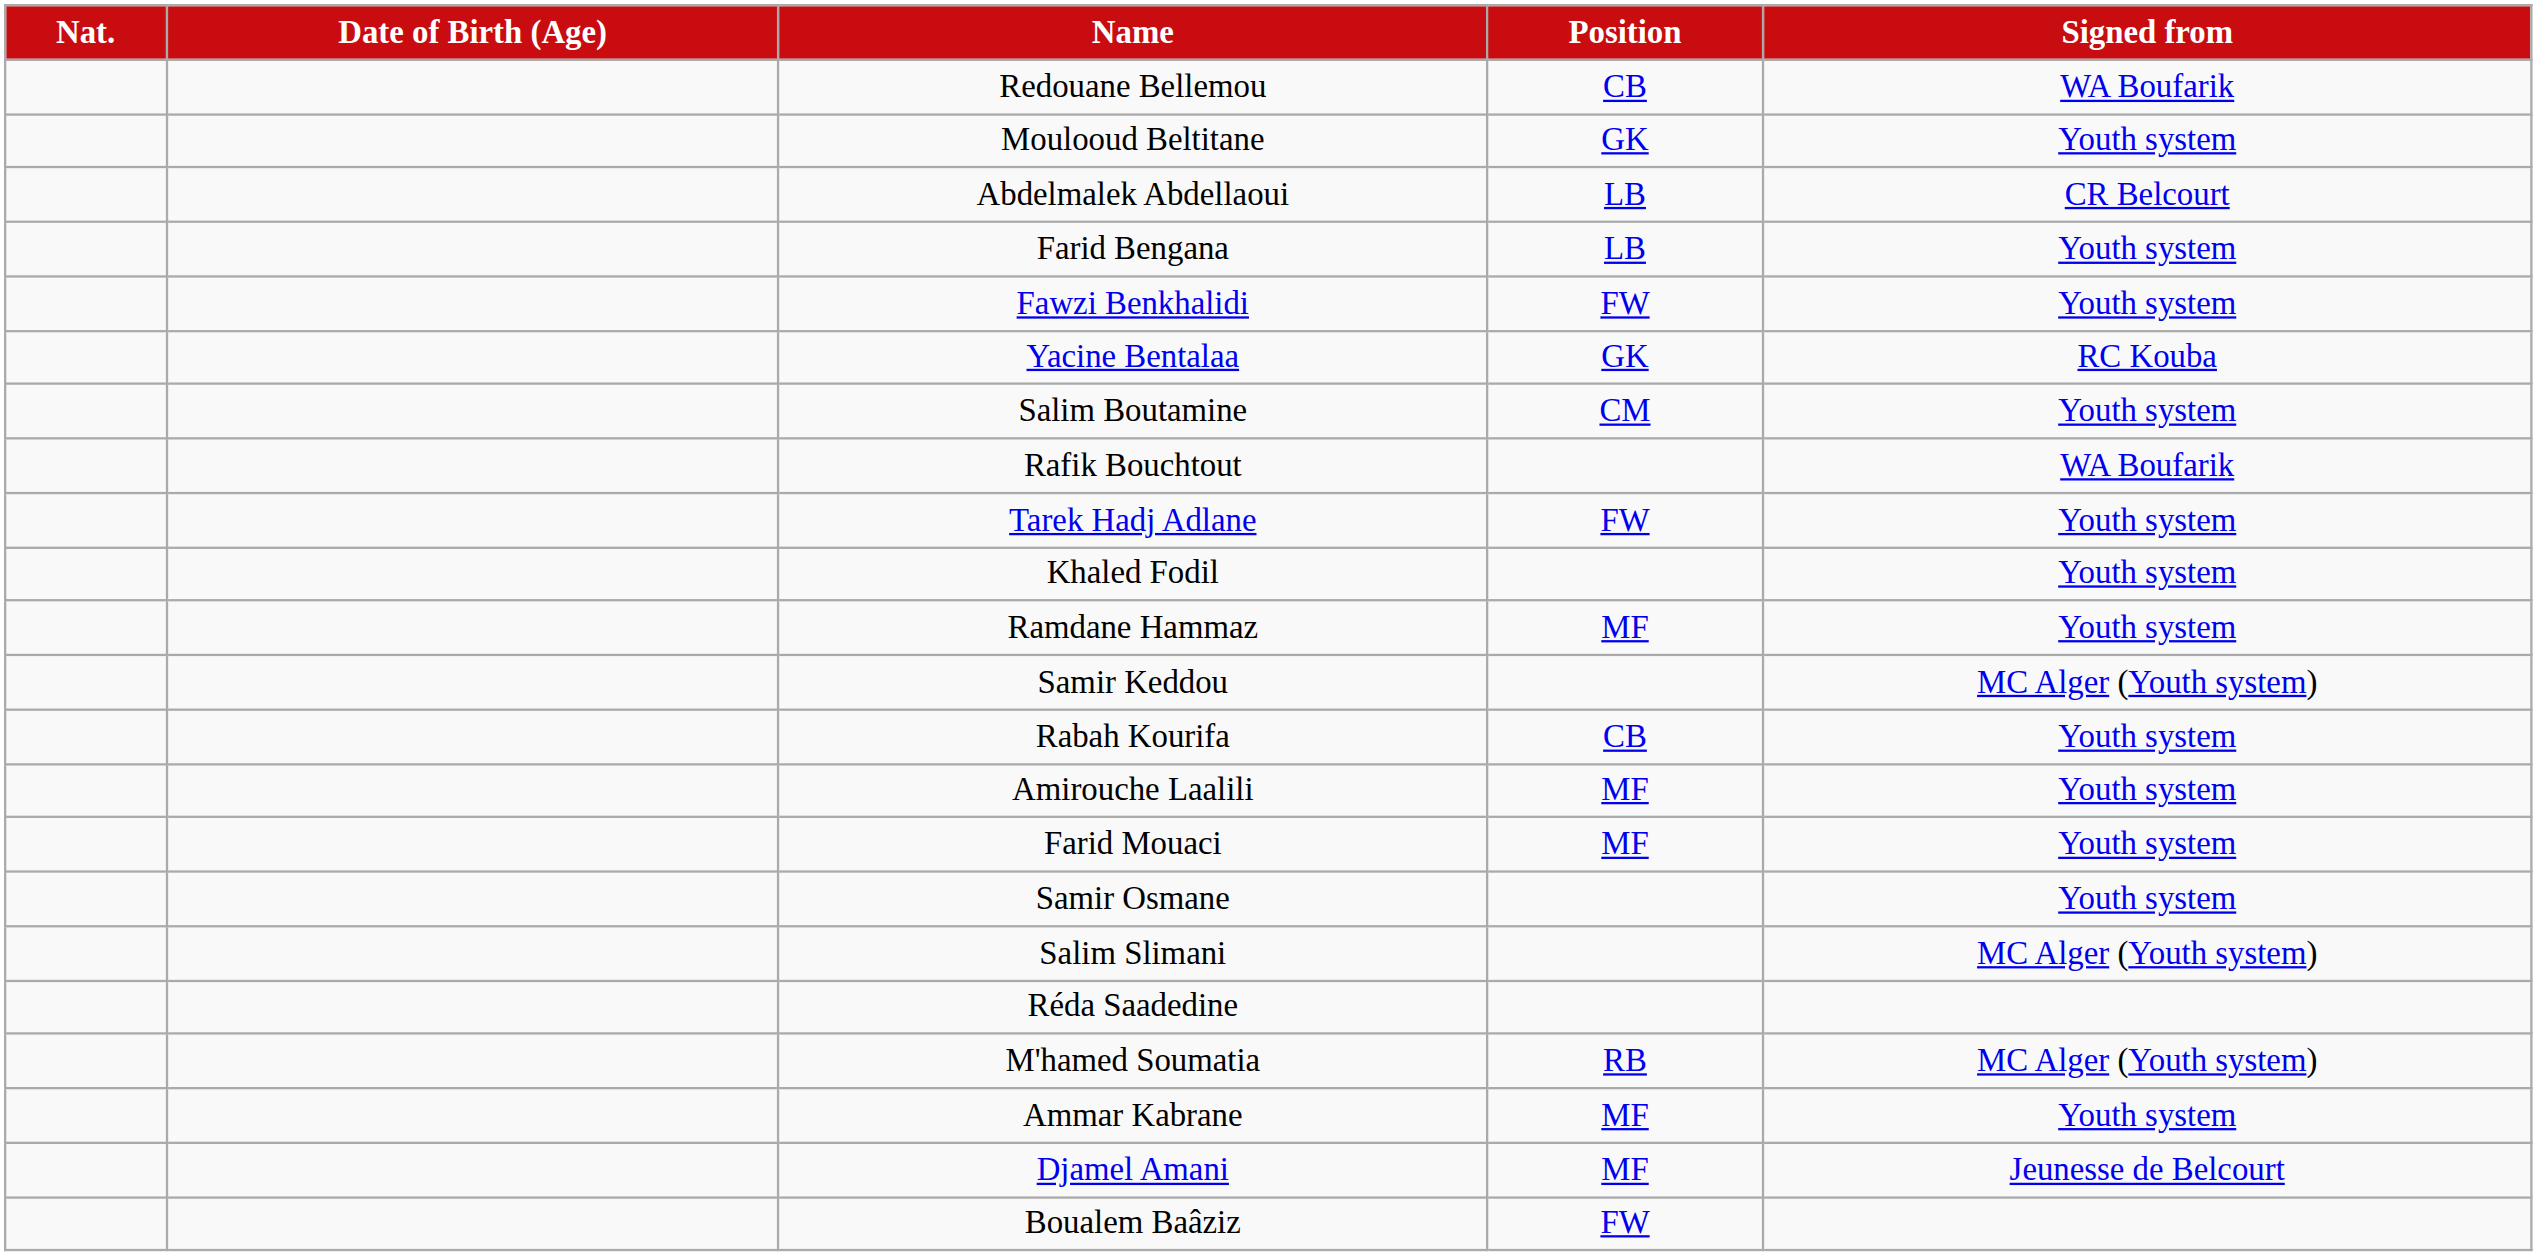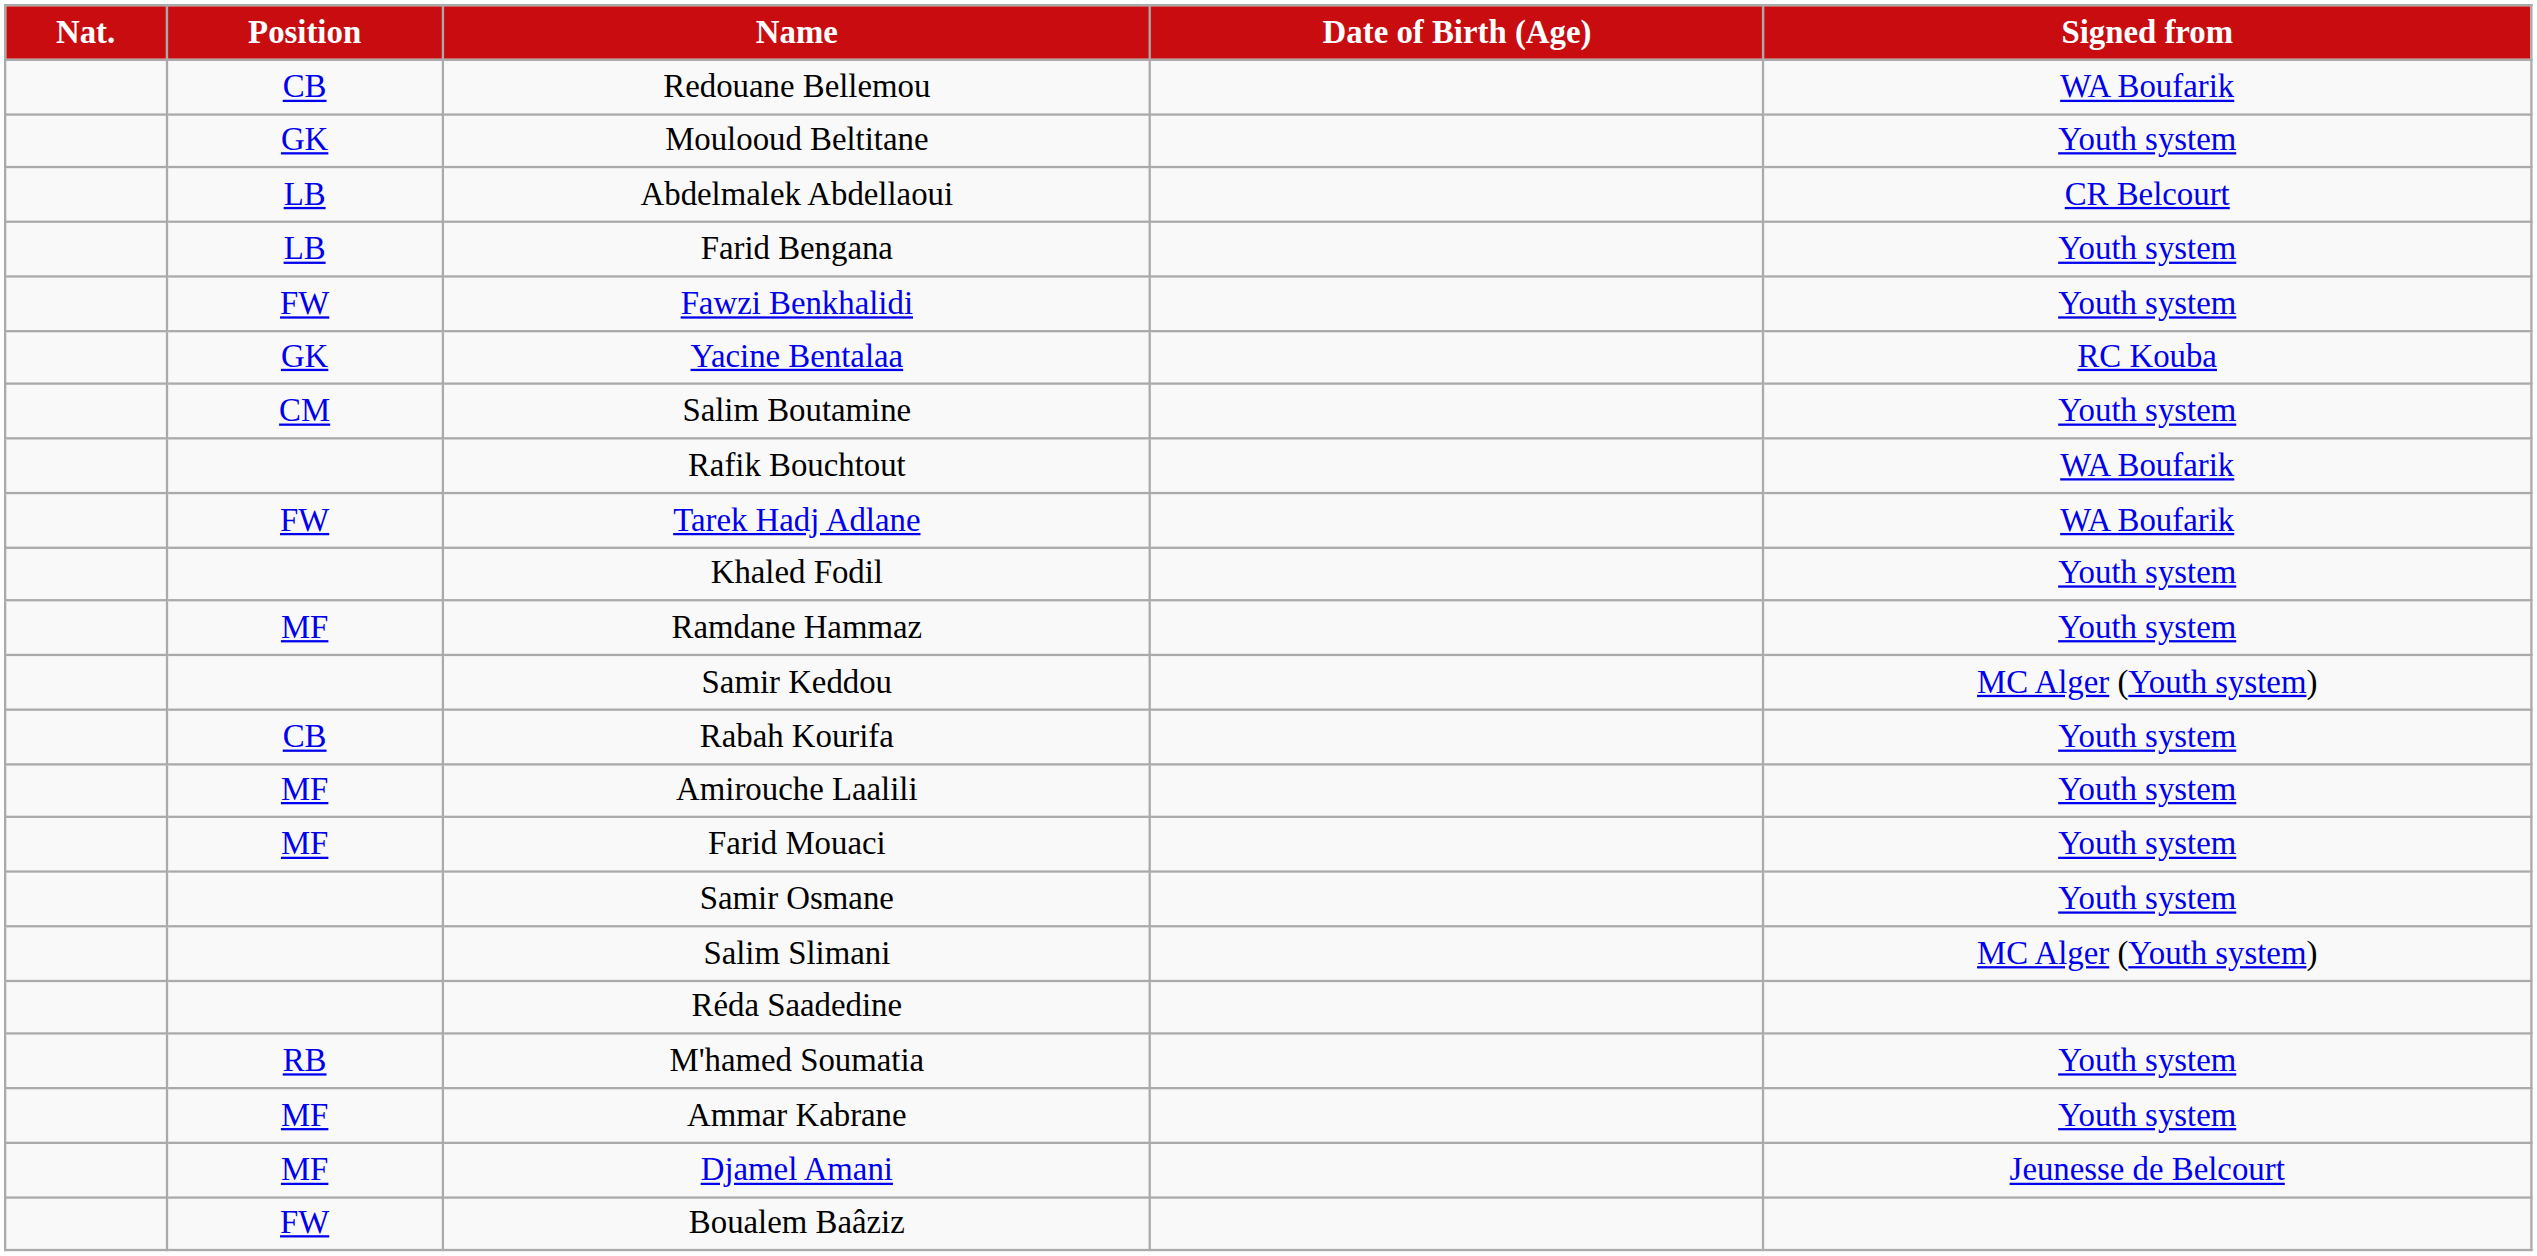columns swapped: Position <-> Date of Birth (Age)
Tarek Hadj Adlane | Signed from: Youth system -> WA Boufarik
M'hamed Soumatia | Signed from: MC Alger (Youth system) -> Youth system
